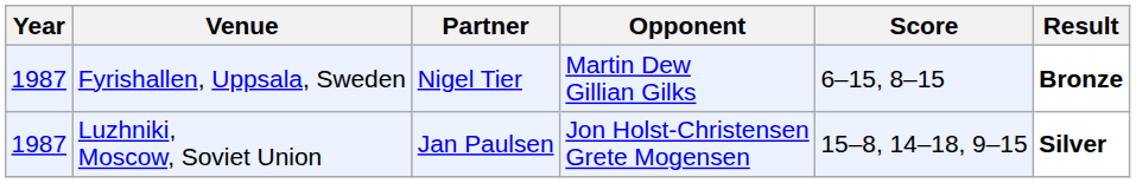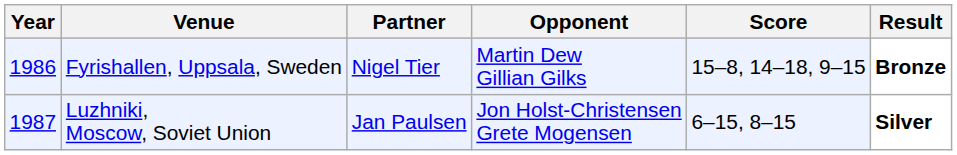Fyrishallen, Uppsala, Sweden | Year: 1987 -> 1986
Fyrishallen, Uppsala, Sweden | Score: 6–15, 8–15 -> 15–8, 14–18, 9–15
Luzhniki, Moscow, Soviet Union | Score: 15–8, 14–18, 9–15 -> 6–15, 8–15
